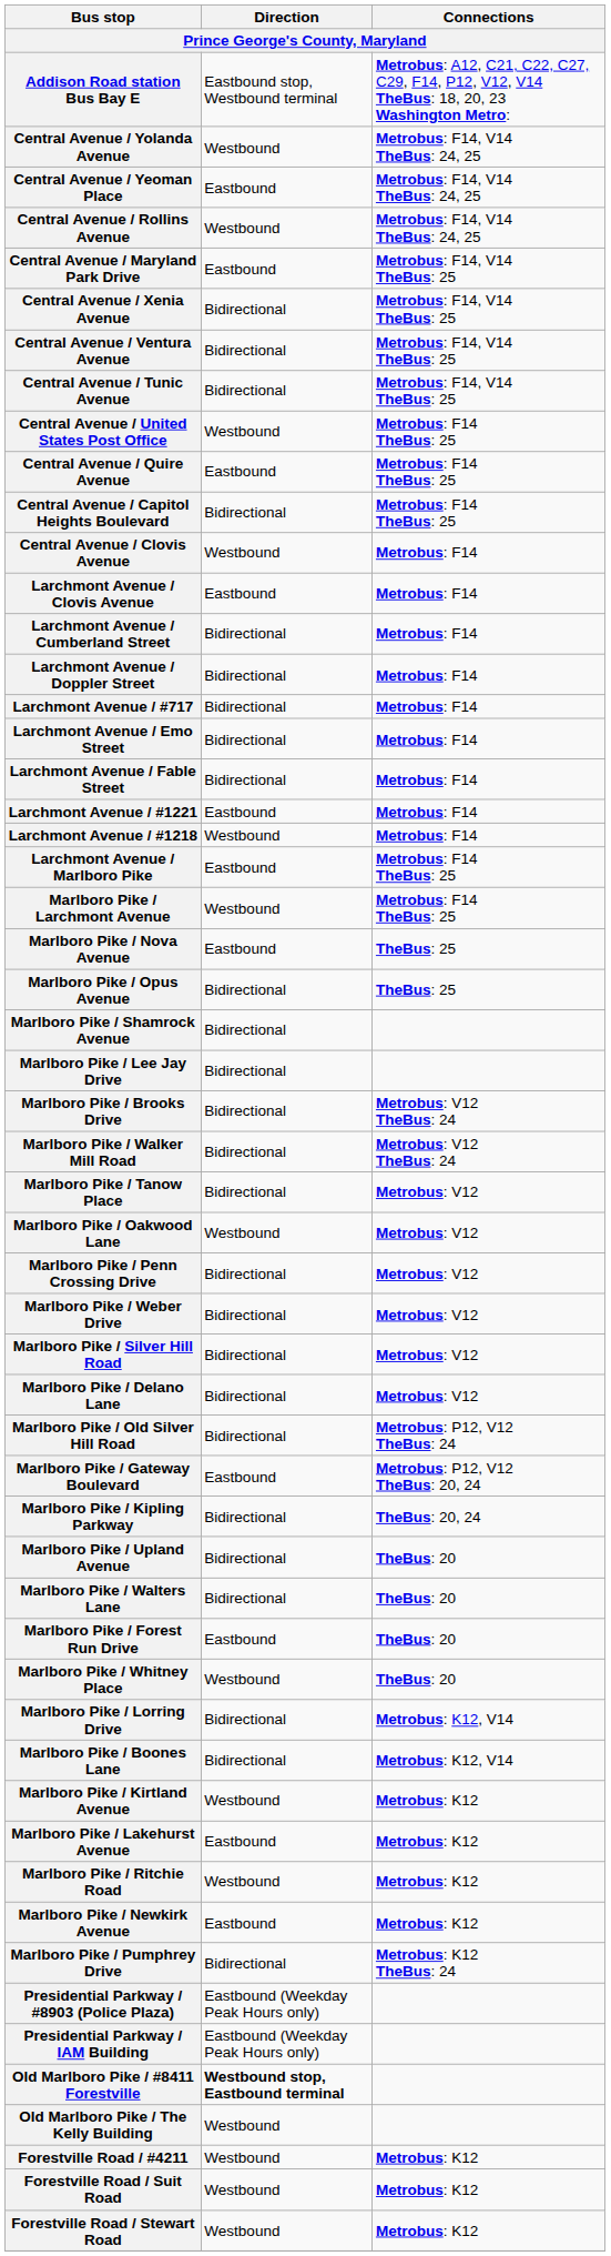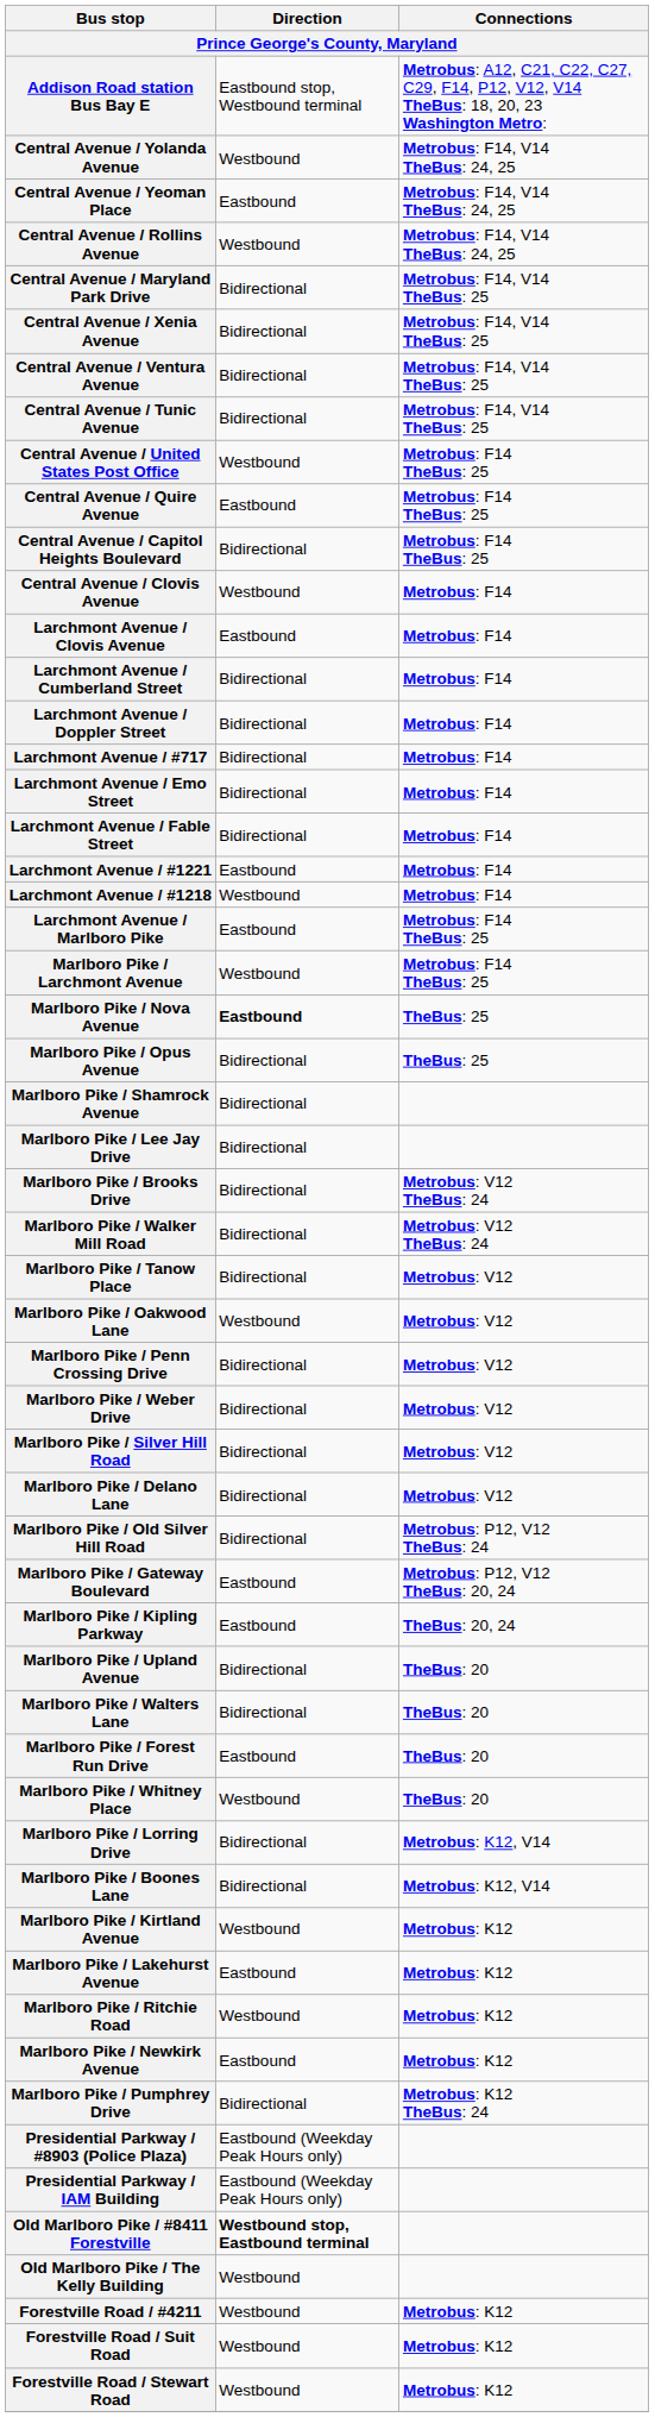Central Avenue / Maryland Park Drive | Direction: Eastbound -> Bidirectional
Marlboro Pike / Nova Avenue | Direction: normal -> bold
Marlboro Pike / Kipling Parkway | Direction: Bidirectional -> Eastbound
